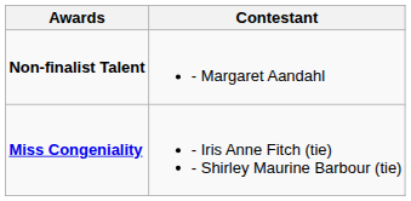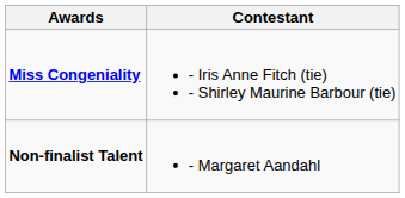rows swapped: Miss Congeniality <-> Non-finalist Talent
